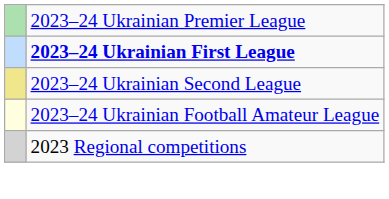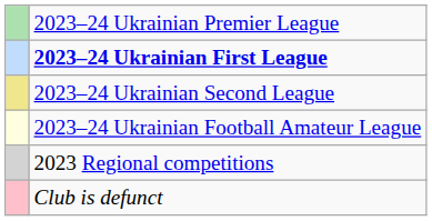+ row: Club is defunct
